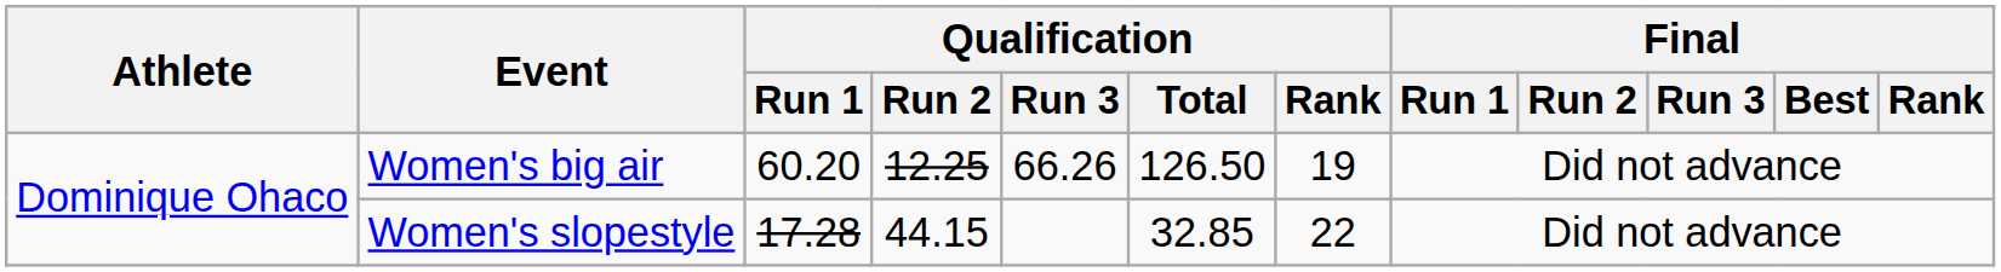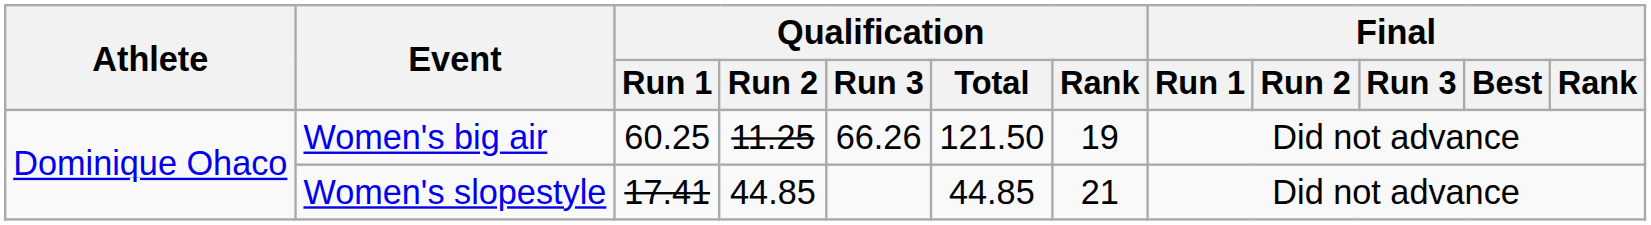Women's big air | Qualification / Run 1: 60.20 -> 60.25
Women's big air | Qualification / Run 2: 12.25 -> 11.25
Women's big air | Qualification / Total: 126.50 -> 121.50
Women's slopestyle | Qualification / Run 1: 17.28 -> 17.41
Women's slopestyle | Qualification / Run 2: 44.15 -> 44.85
Women's slopestyle | Qualification / Total: 32.85 -> 44.85
Women's slopestyle | Qualification / Rank: 22 -> 21
